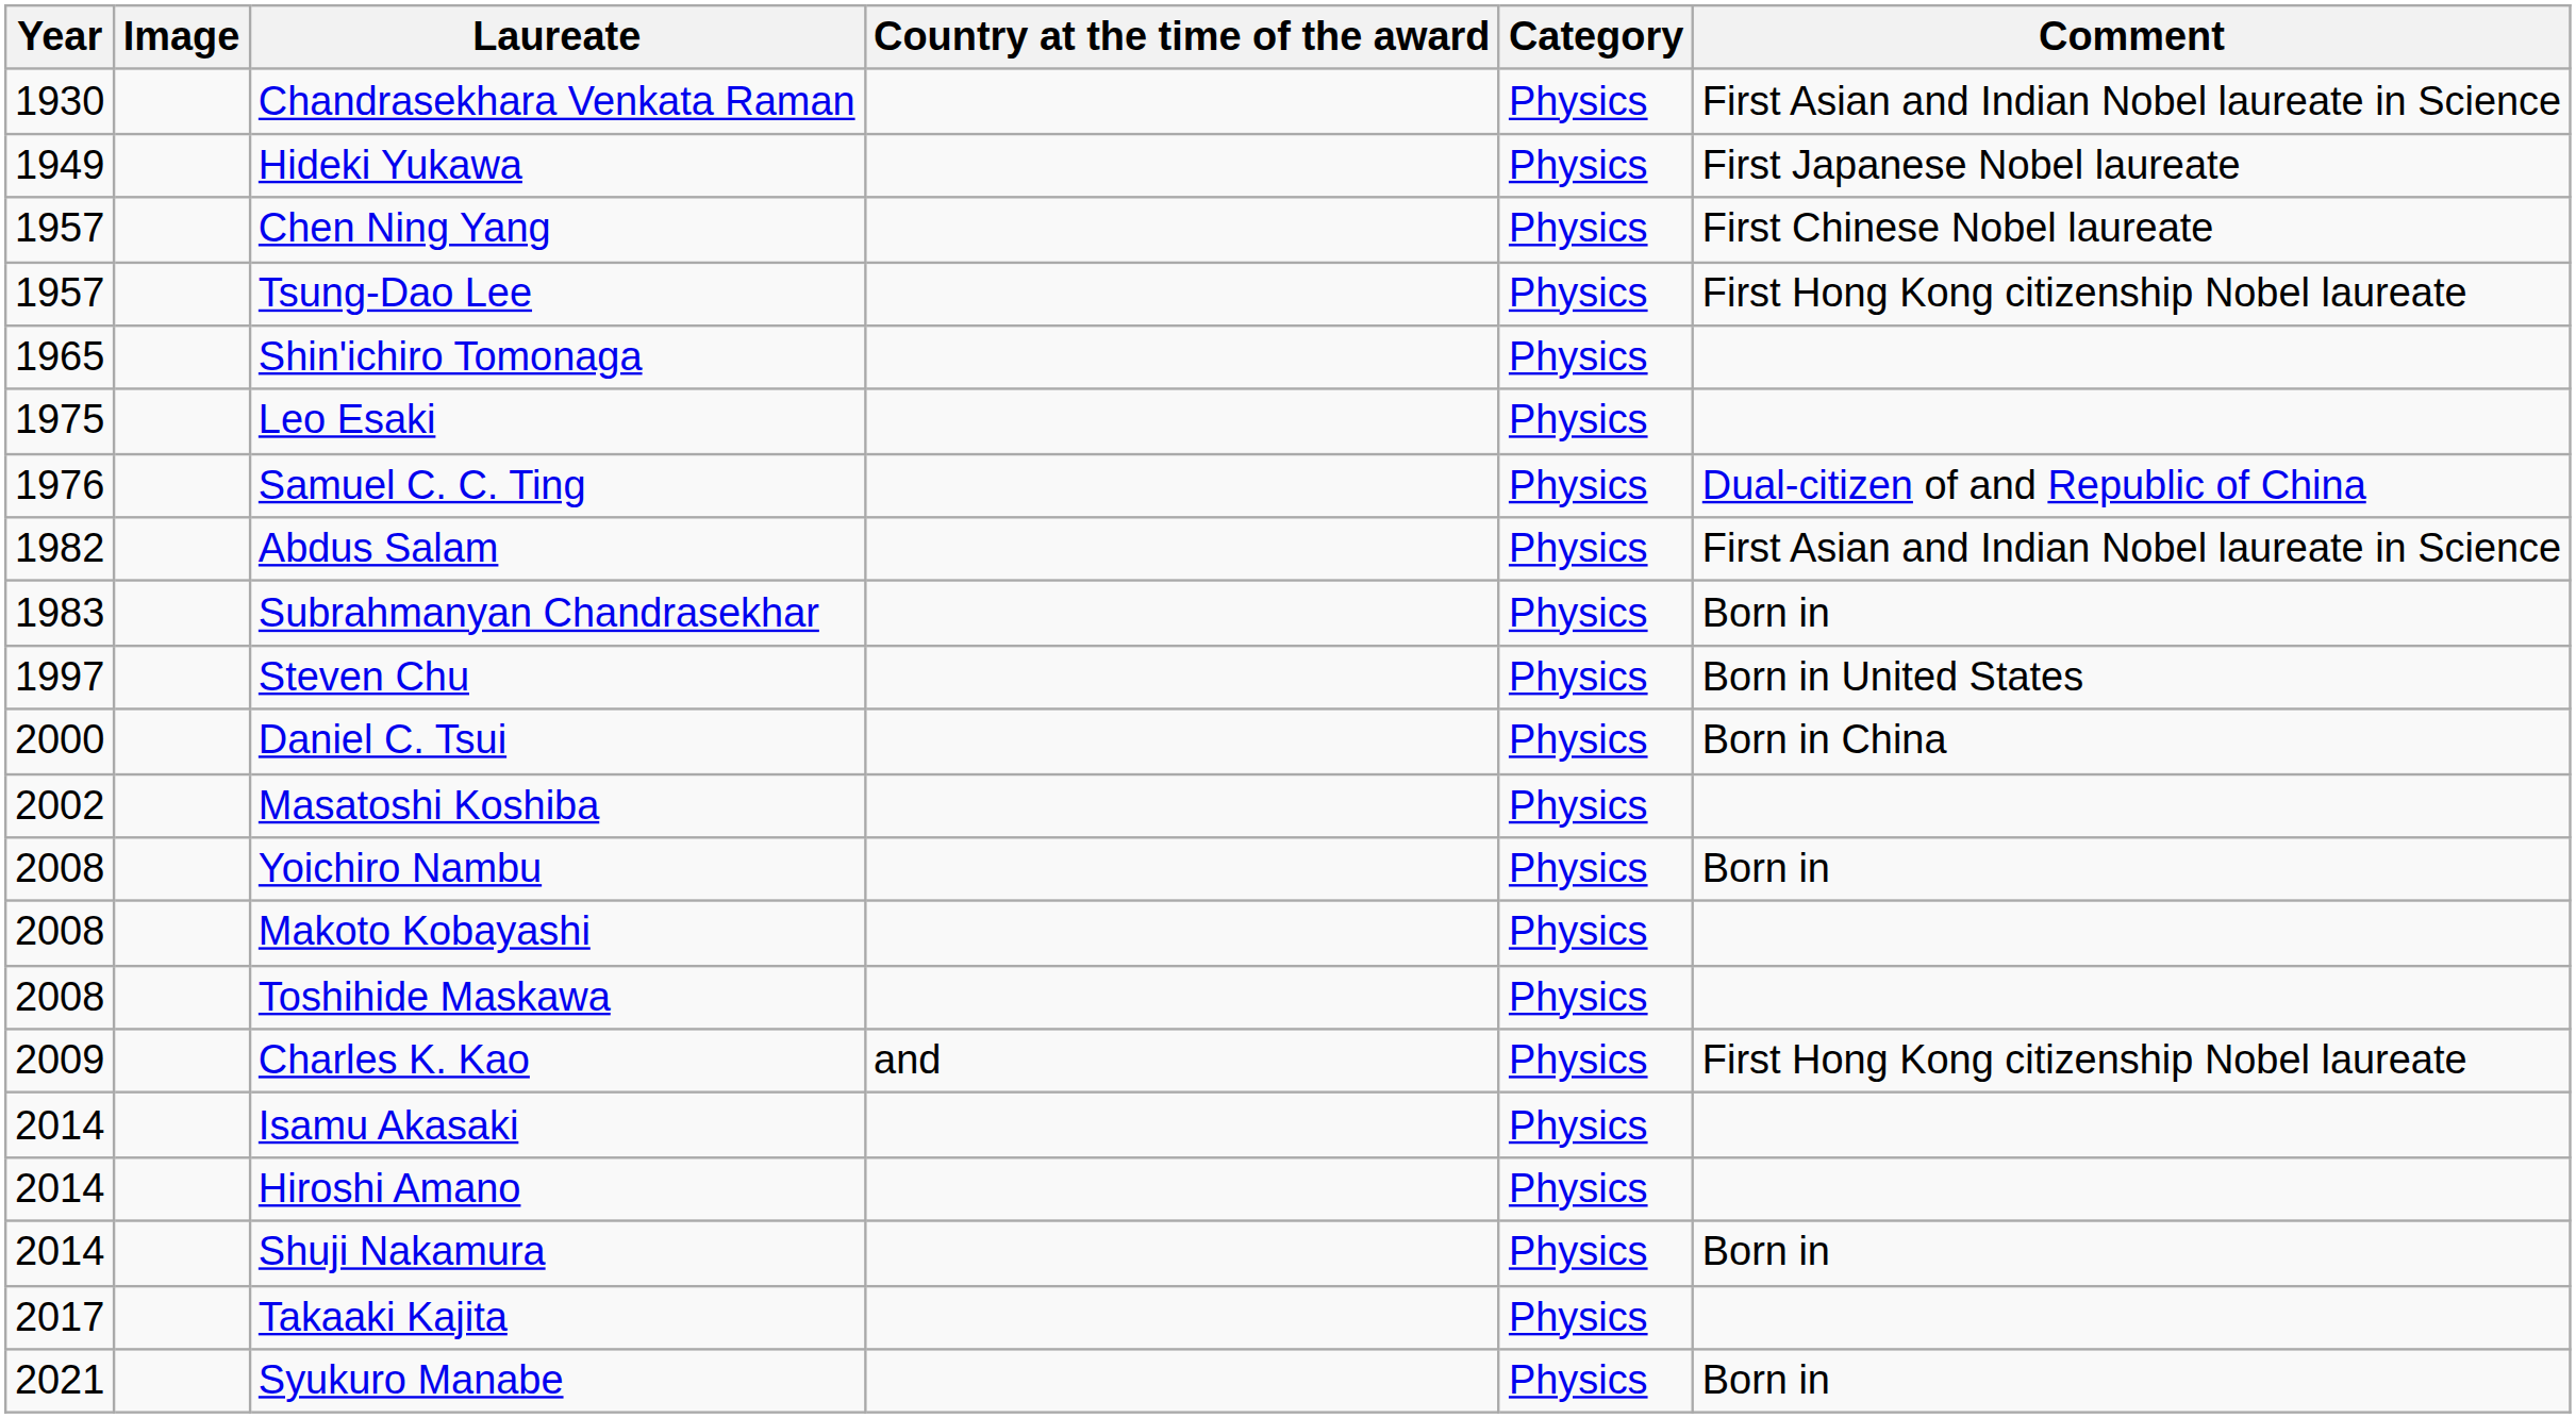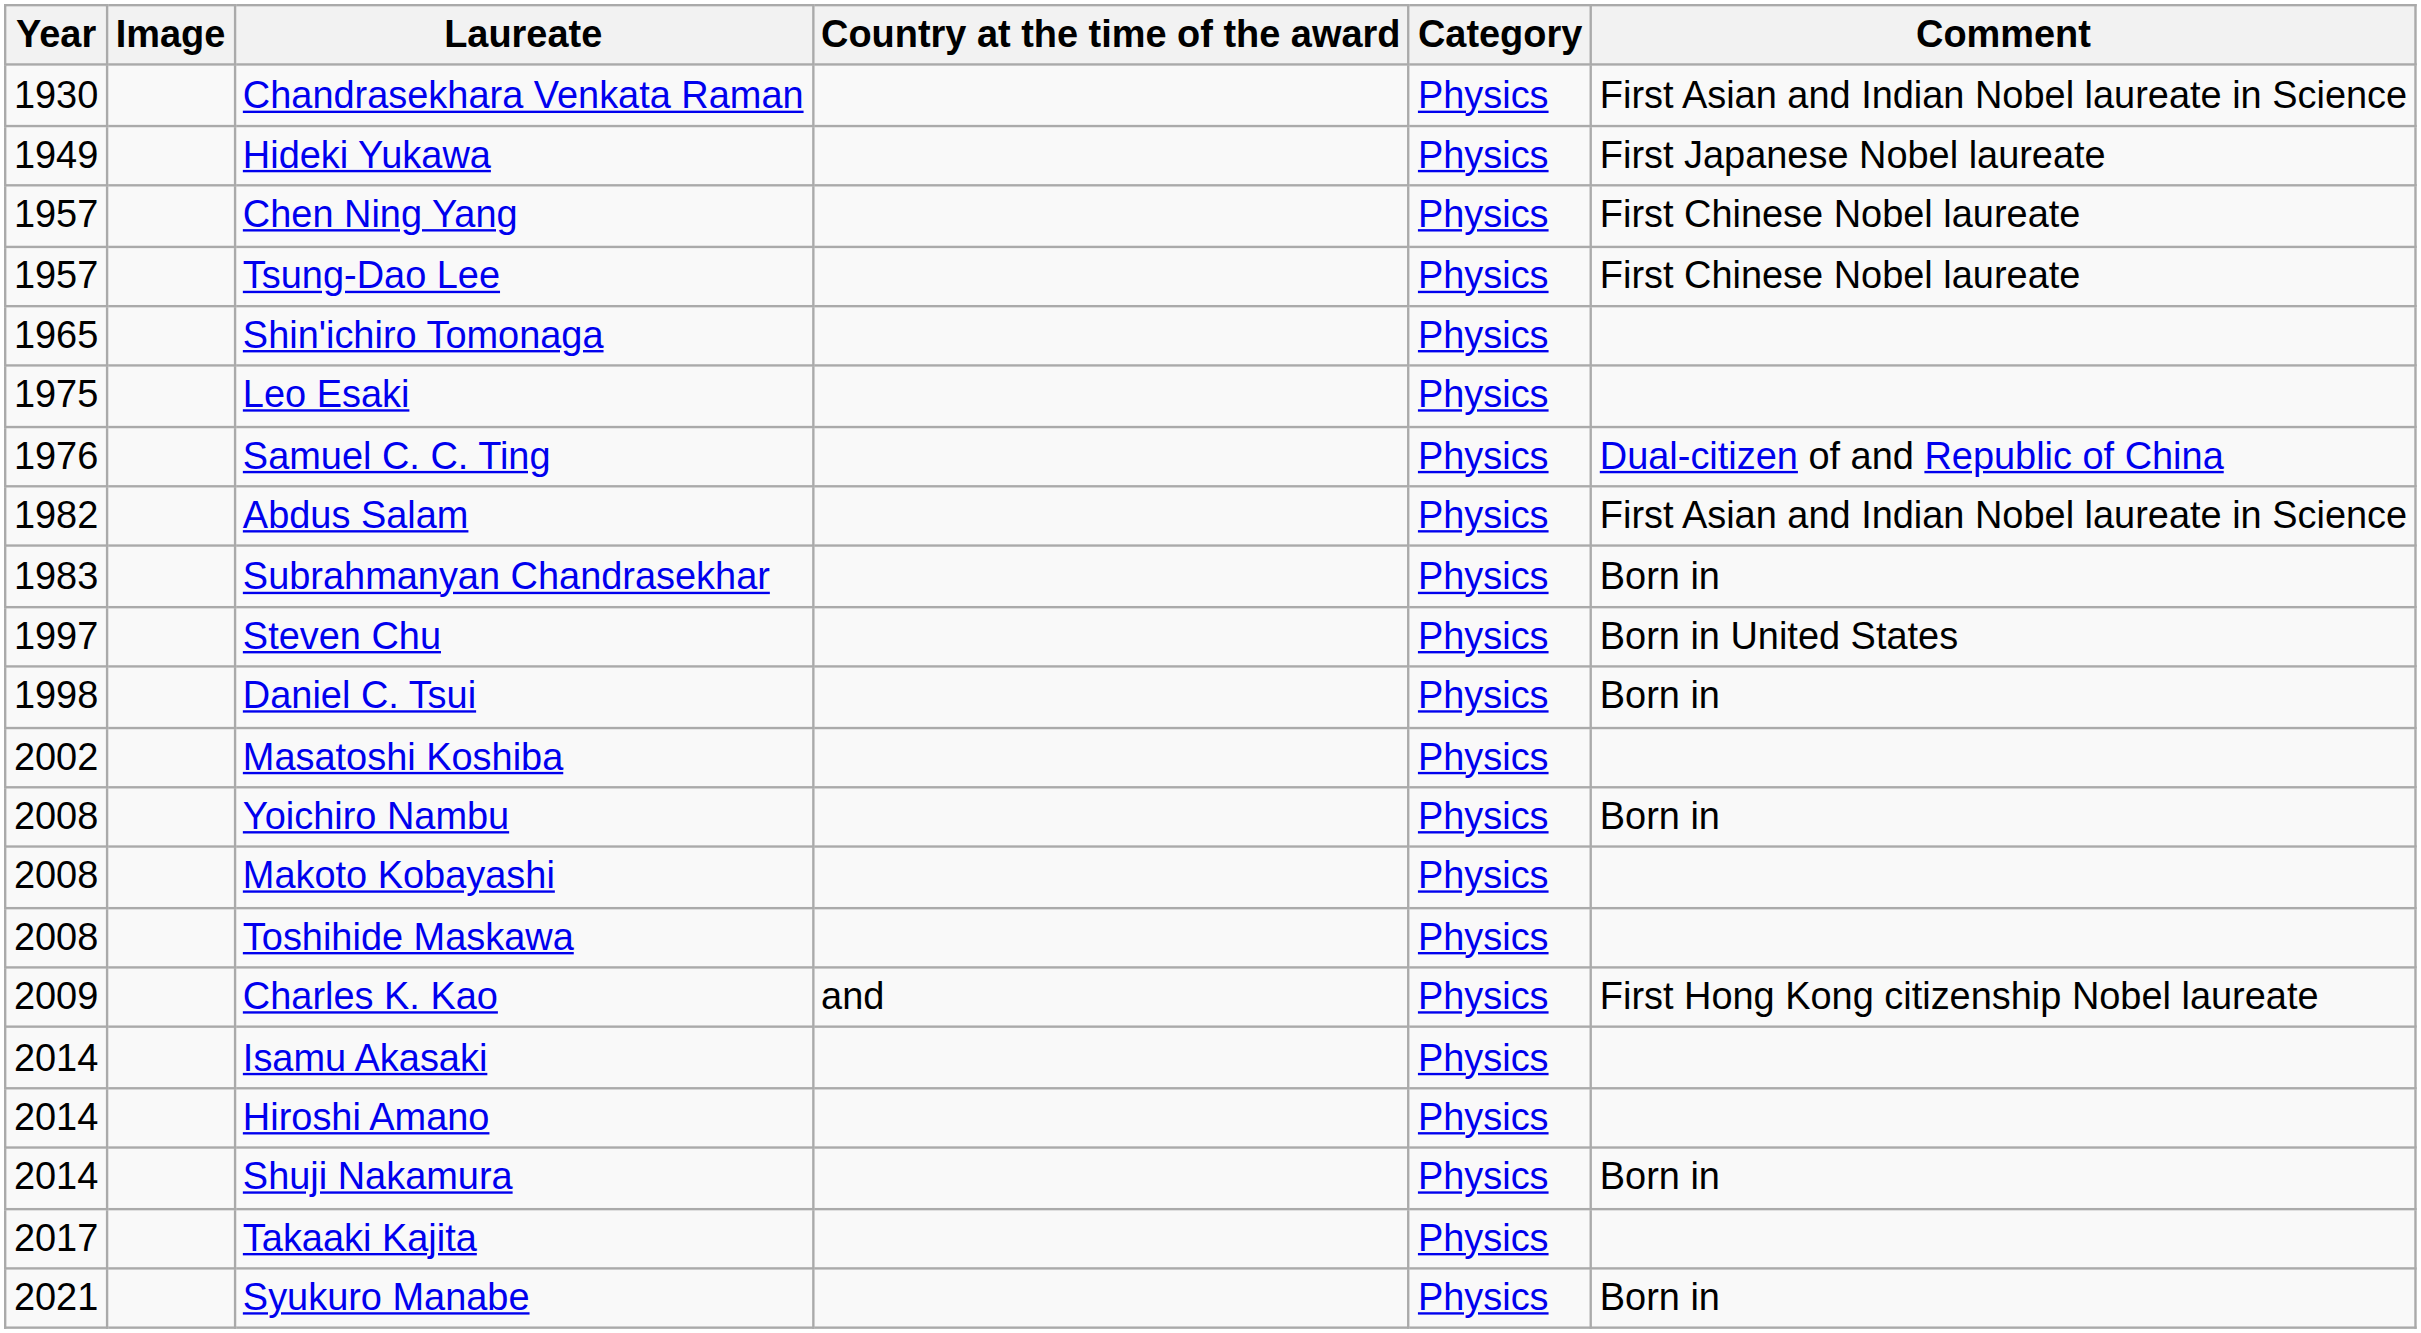Tsung-Dao Lee | Comment: First Hong Kong citizenship Nobel laureate -> First Chinese Nobel laureate
Daniel C. Tsui | Year: 2000 -> 1998
Daniel C. Tsui | Comment: Born in China -> Born in
